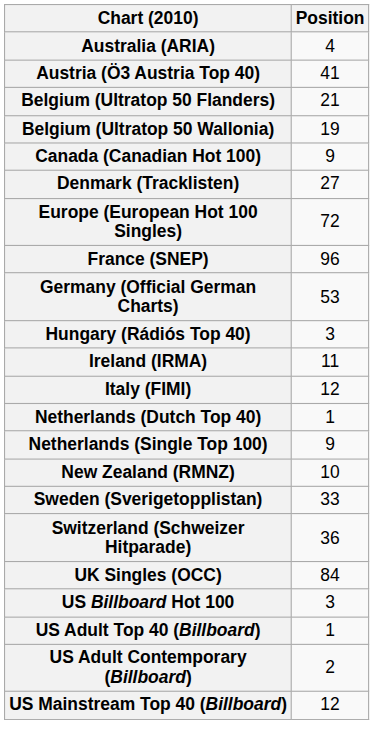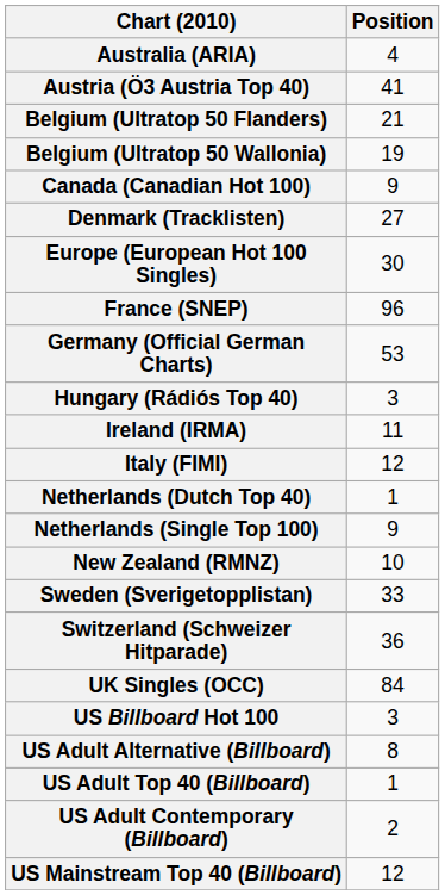Europe (European Hot 100 Singles) | Position: 72 -> 30
+ row: US Adult Alternative (Billboard) | 8
